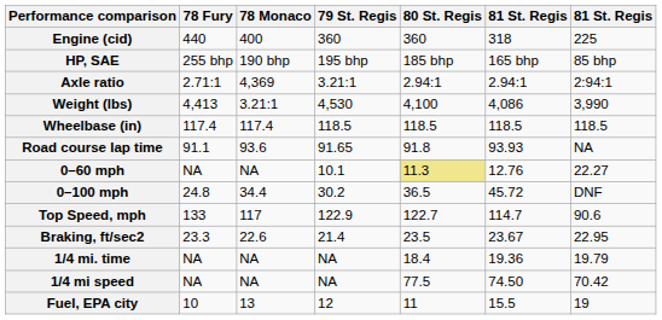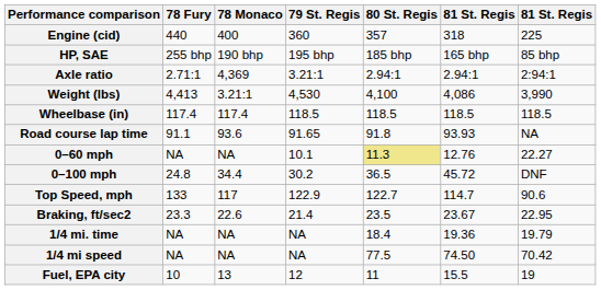Engine (cid) | 80 St. Regis: 360 -> 357
